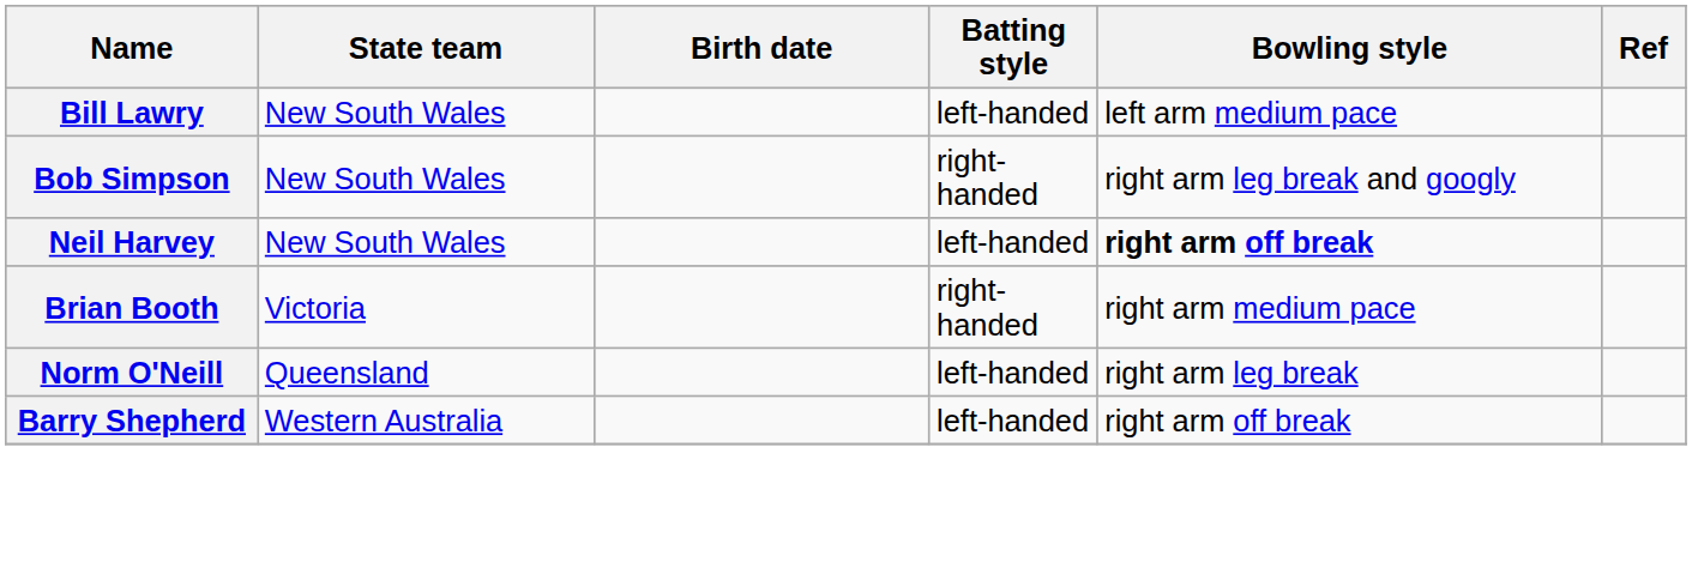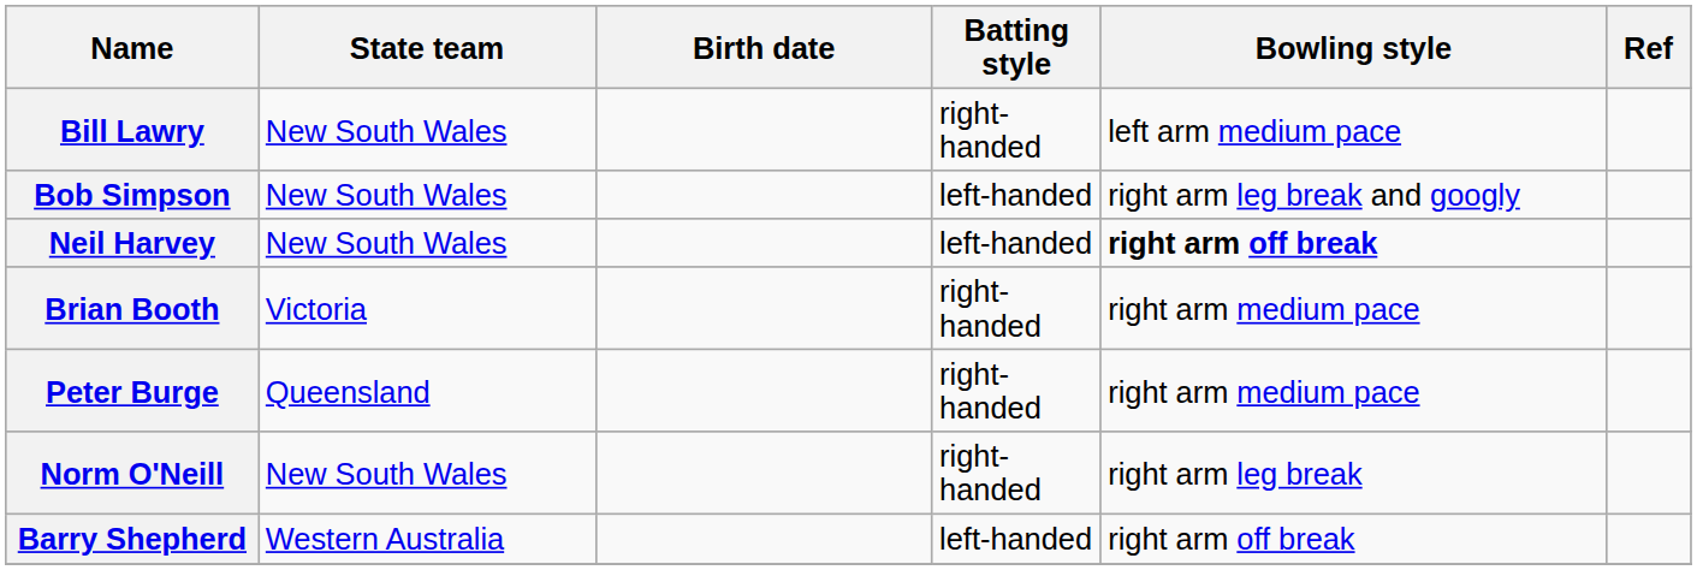Bill Lawry | Batting style: left-handed -> right-handed
Bob Simpson | Batting style: right-handed -> left-handed
+ row: Peter Burge | Queensland | right-handed | right arm medium pace
Norm O'Neill | State team: Queensland -> New South Wales
Norm O'Neill | Batting style: left-handed -> right-handed
